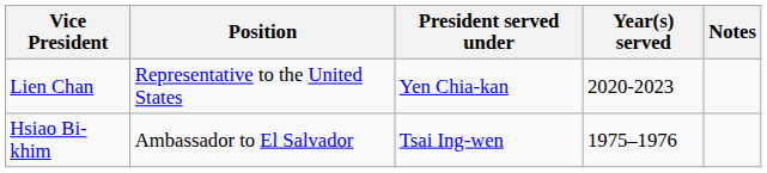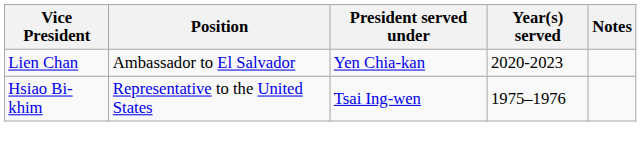Lien Chan | Position: Representative to the United States -> Ambassador to El Salvador
Hsiao Bi-khim | Position: Ambassador to El Salvador -> Representative to the United States
